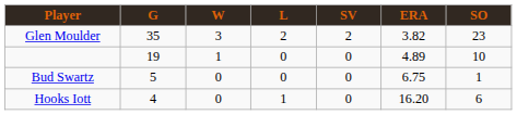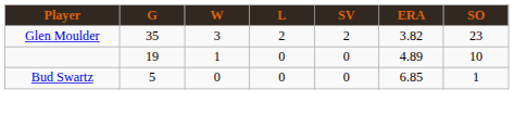Bud Swartz | ERA: 6.75 -> 6.85
- row: Hooks Iott | 4 | 0 | 1 | 0 | 16.20 | 6
